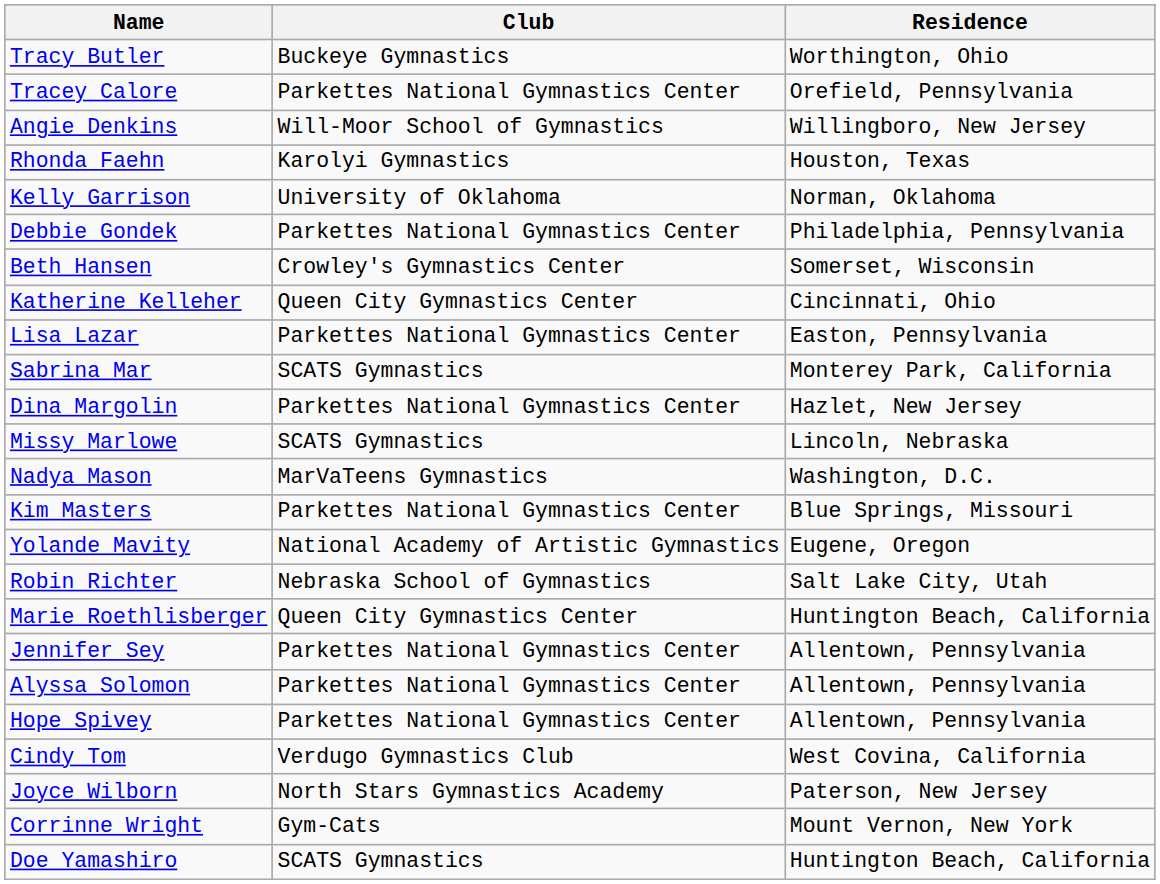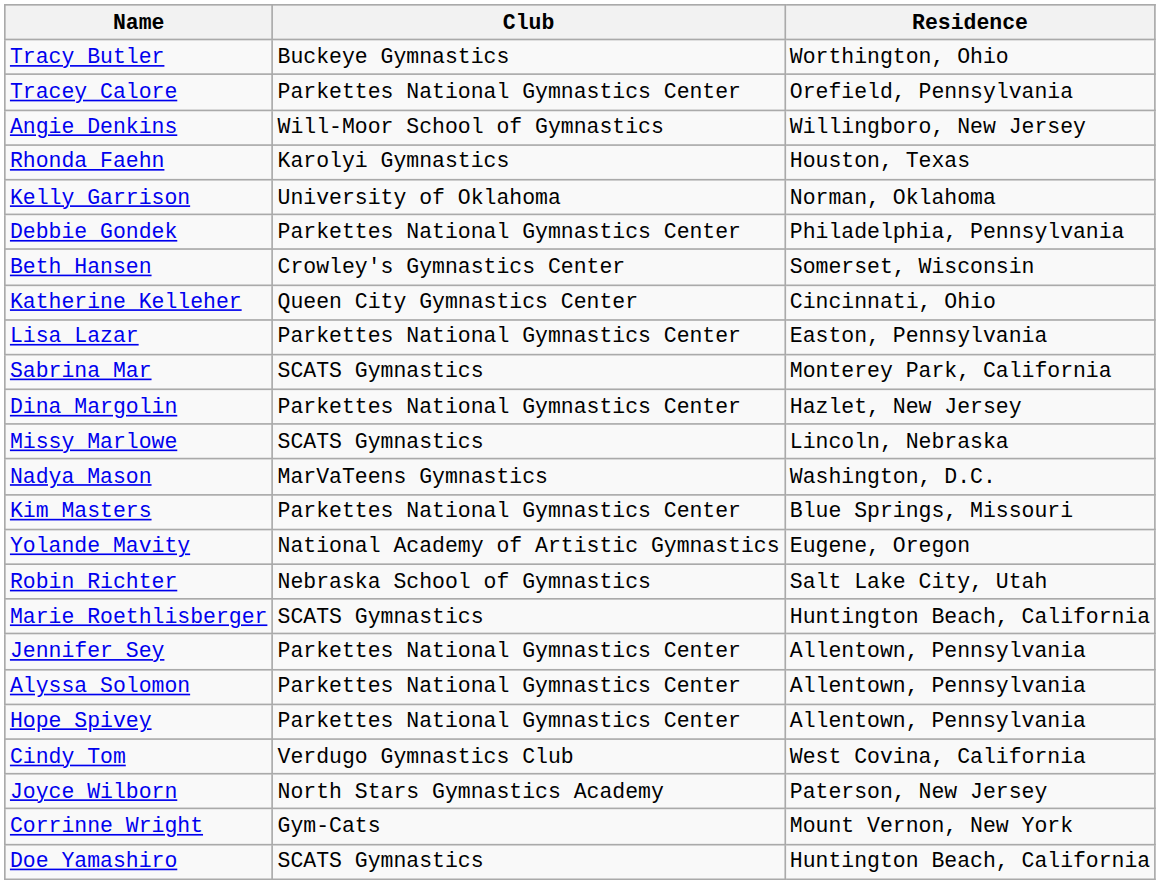Marie Roethlisberger | Club: Queen City Gymnastics Center -> SCATS Gymnastics
